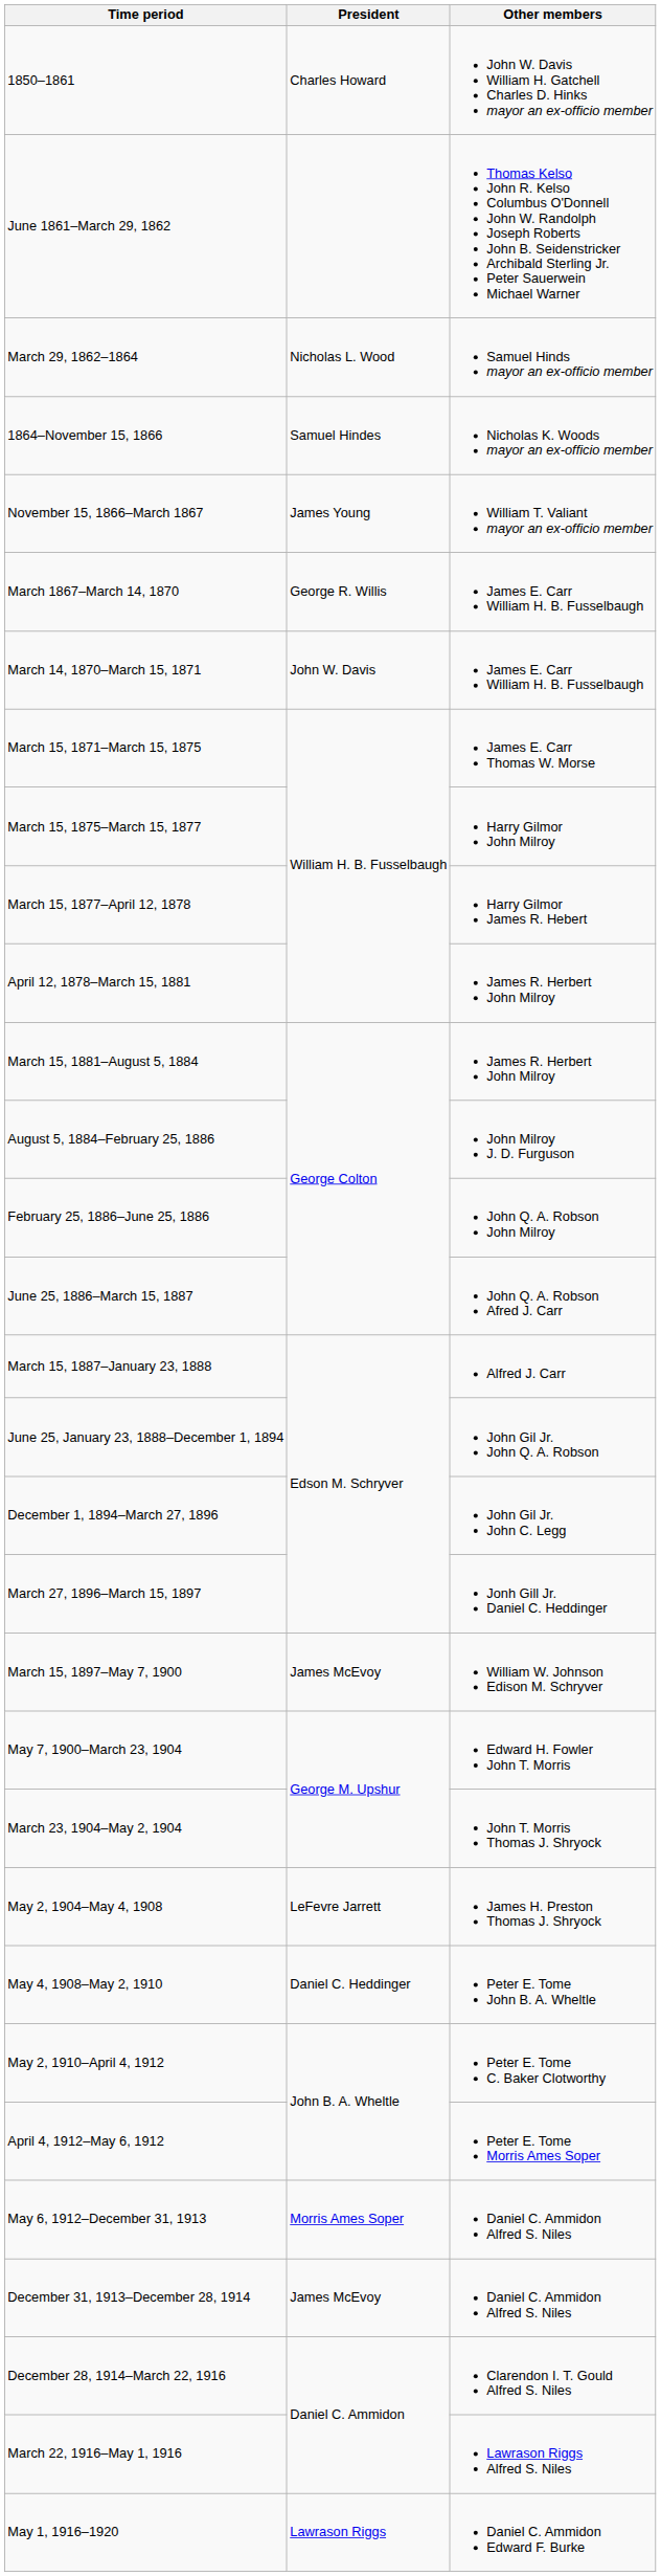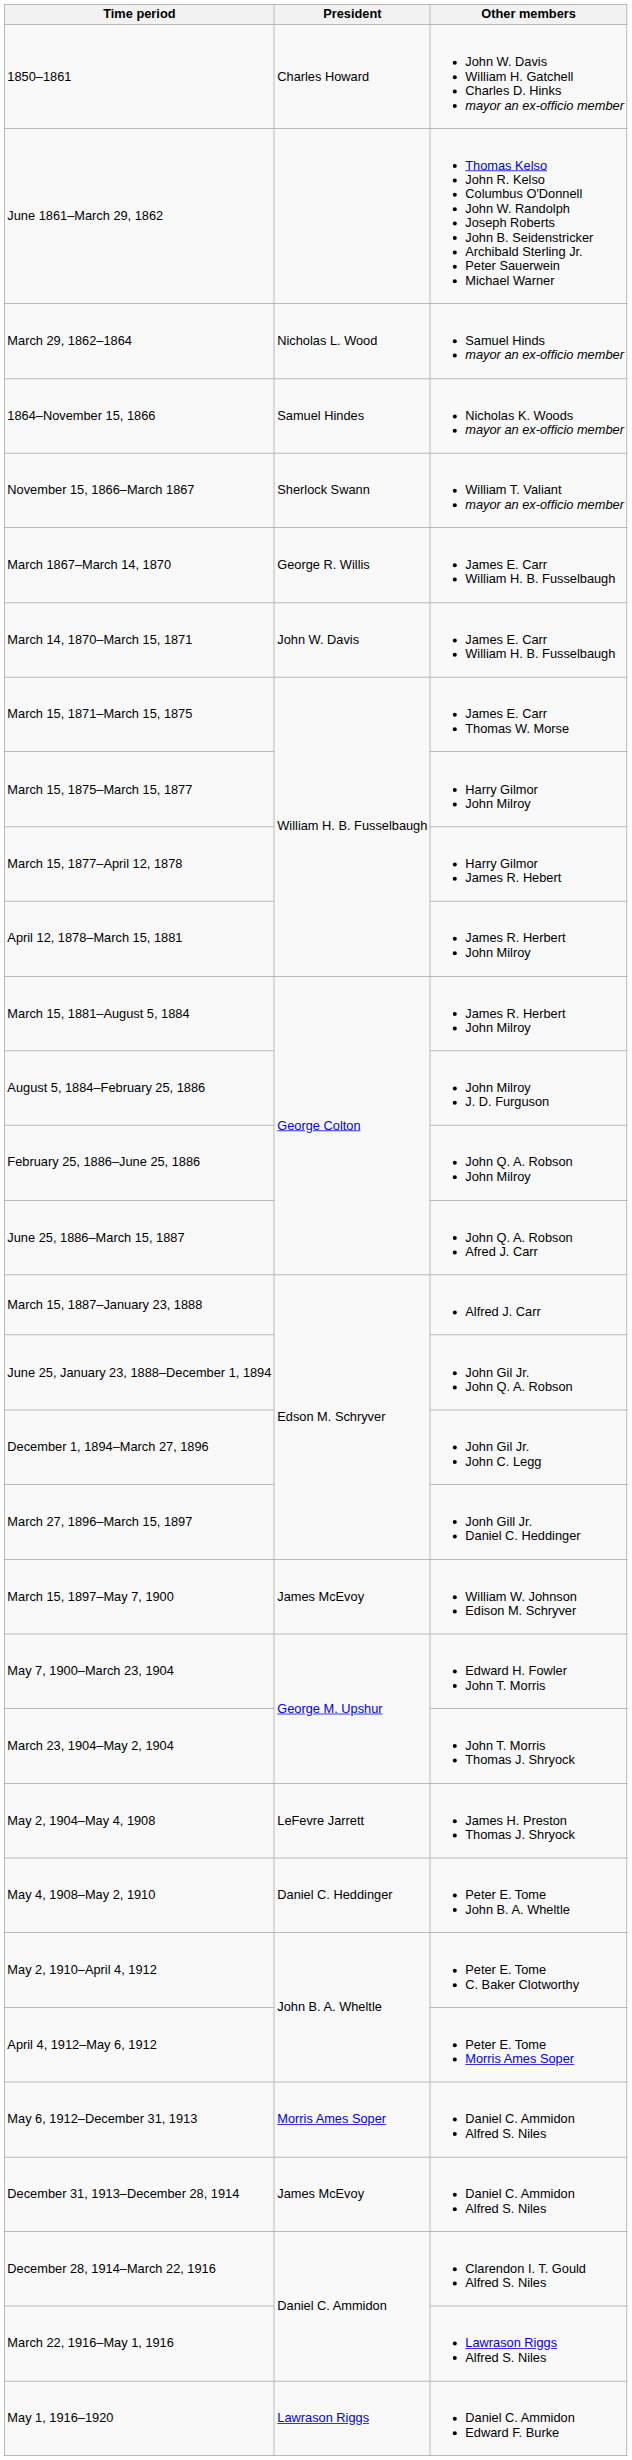November 15, 1866–March 1867 | President: James Young -> Sherlock Swann
